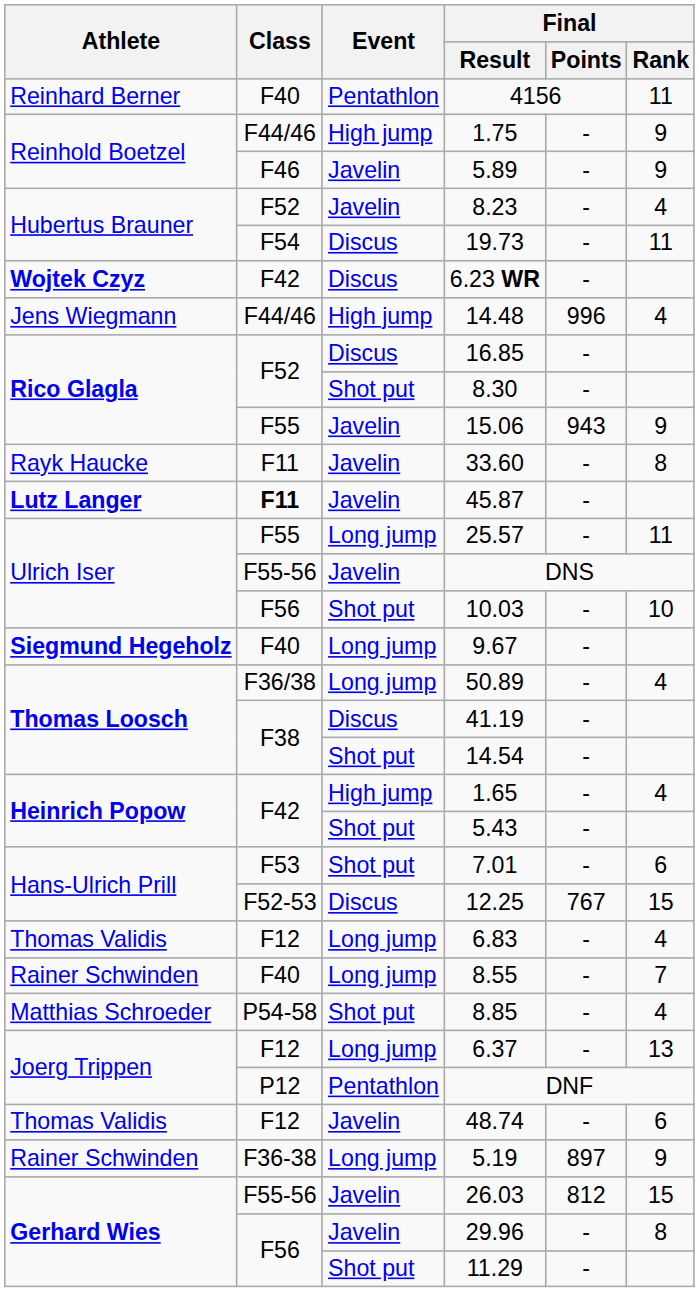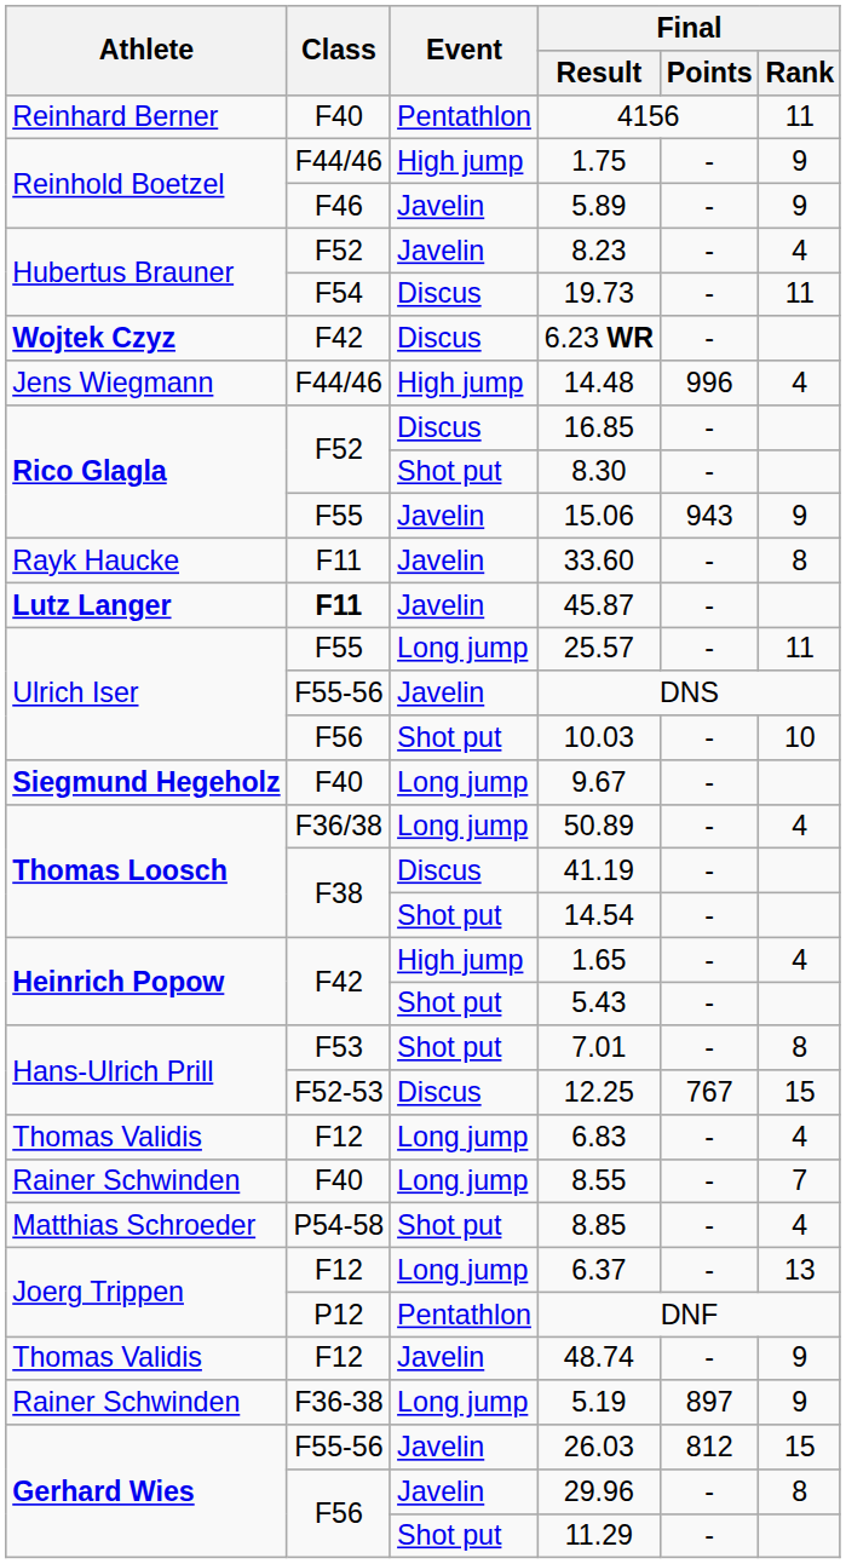7.01 | Final / Rank: 6 -> 8
48.74 | Final / Rank: 6 -> 9
